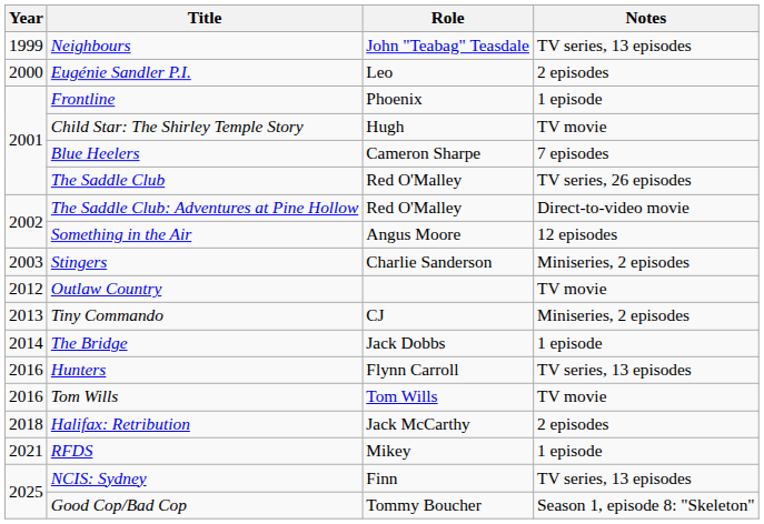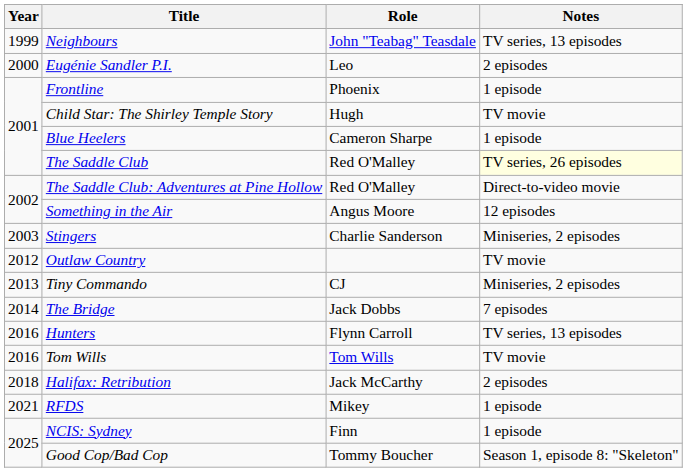Blue Heelers | Notes: 7 episodes -> 1 episode
The Saddle Club | Notes: no background -> lightyellow background
The Bridge | Notes: 1 episode -> 7 episodes
NCIS: Sydney | Notes: TV series, 13 episodes -> 1 episode
